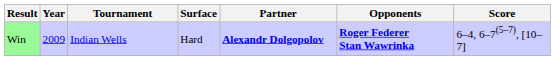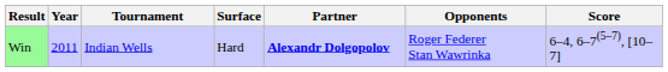Win | Year: 2009 -> 2011
Win | Opponents: bold -> normal
